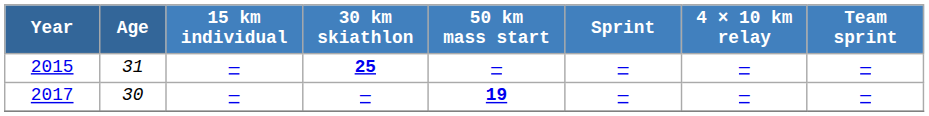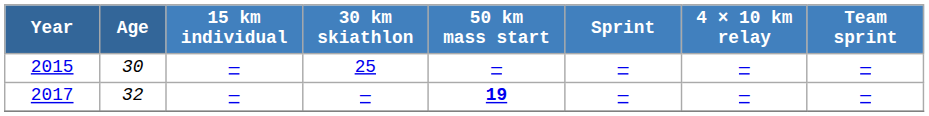2015 | Age: 31 -> 30
2015 | 30 km skiathlon: bold -> normal
2017 | Age: 30 -> 32
